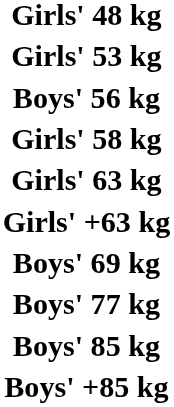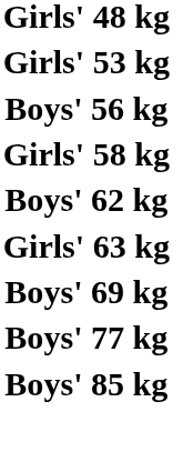+ row: Boys' 62 kg
- row: Girls' +63 kg
- row: Boys' +85 kg
